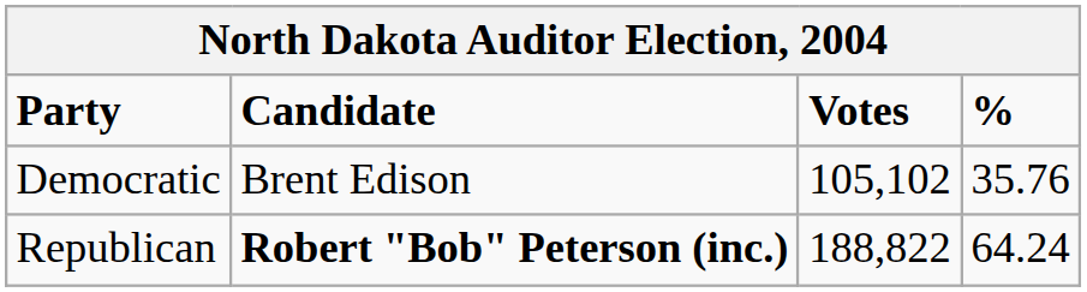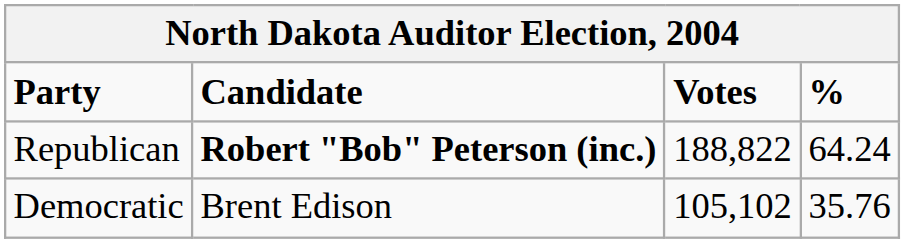rows swapped: Republican <-> Democratic
